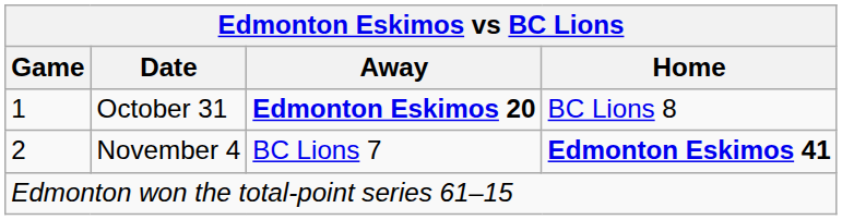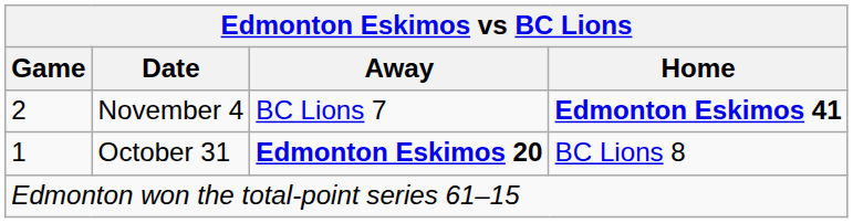rows swapped: October 31 <-> November 4
